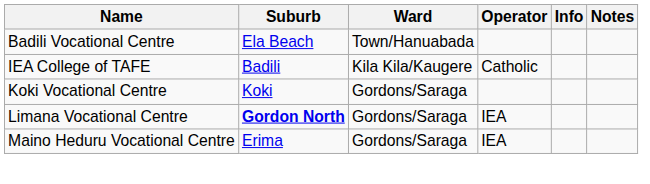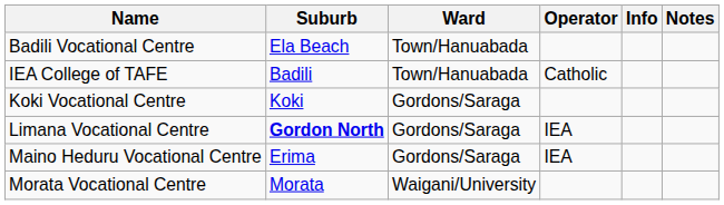IEA College of TAFE | Ward: Kila Kila/Kaugere -> Town/Hanuabada
+ row: Morata Vocational Centre | Morata | Waigani/University
